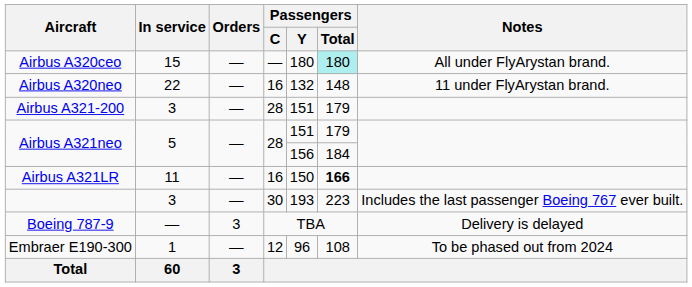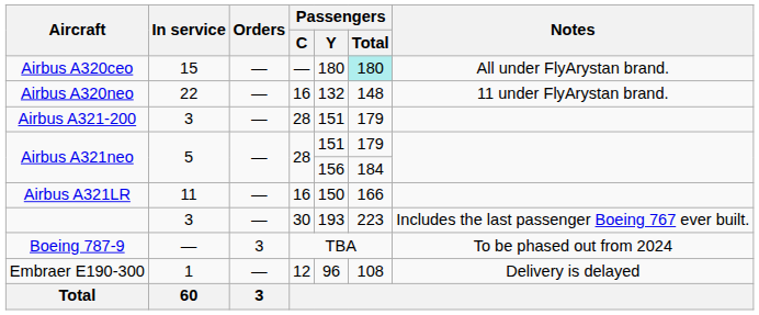Airbus A321LR | Passengers / Total: bold -> normal
Boeing 787-9 | Notes: Delivery is delayed -> To be phased out from 2024
Embraer E190-300 | Notes: To be phased out from 2024 -> Delivery is delayed
